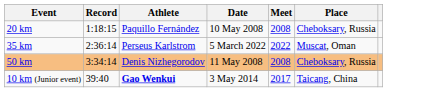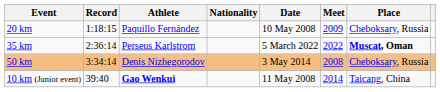+ column: Nationality
20 km | Meet: 2008 -> 2009
35 km | Place: normal -> bold
50 km | Date: 11 May 2008 -> 3 May 2014
10 km (Junior event) | Date: 3 May 2014 -> 11 May 2008
10 km (Junior event) | Meet: 2017 -> 2014
